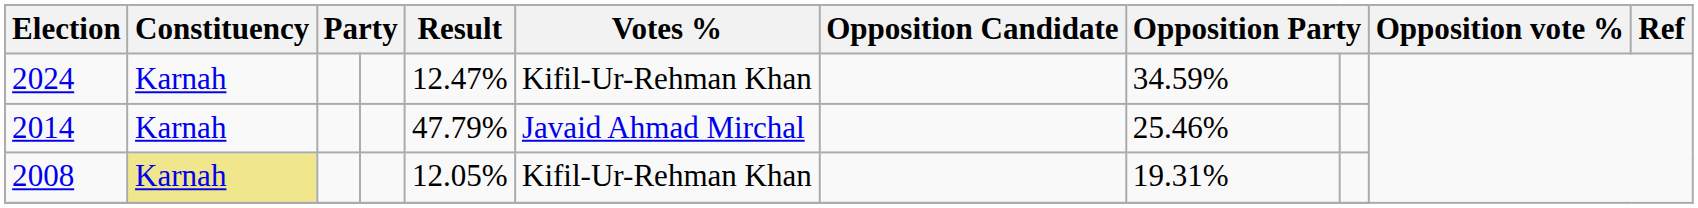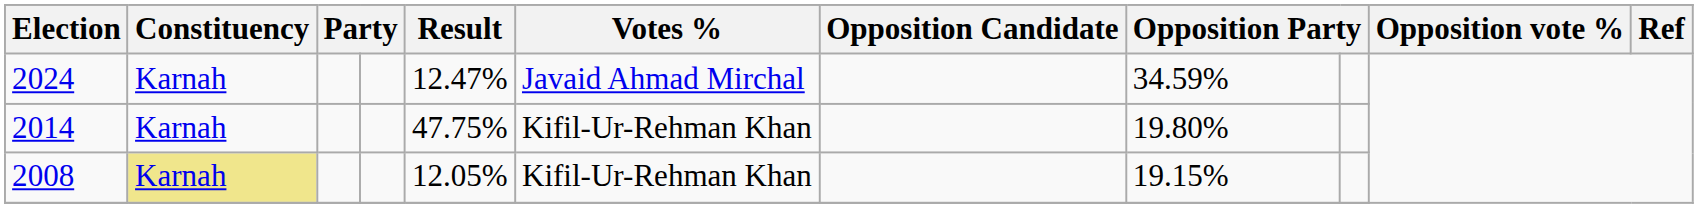2024 | Votes %: Kifil-Ur-Rehman Khan -> Javaid Ahmad Mirchal
2014 | Result: 47.79% -> 47.75%
2014 | Votes %: Javaid Ahmad Mirchal -> Kifil-Ur-Rehman Khan
2014 | column 8: 25.46% -> 19.80%
2008 | column 8: 19.31% -> 19.15%
